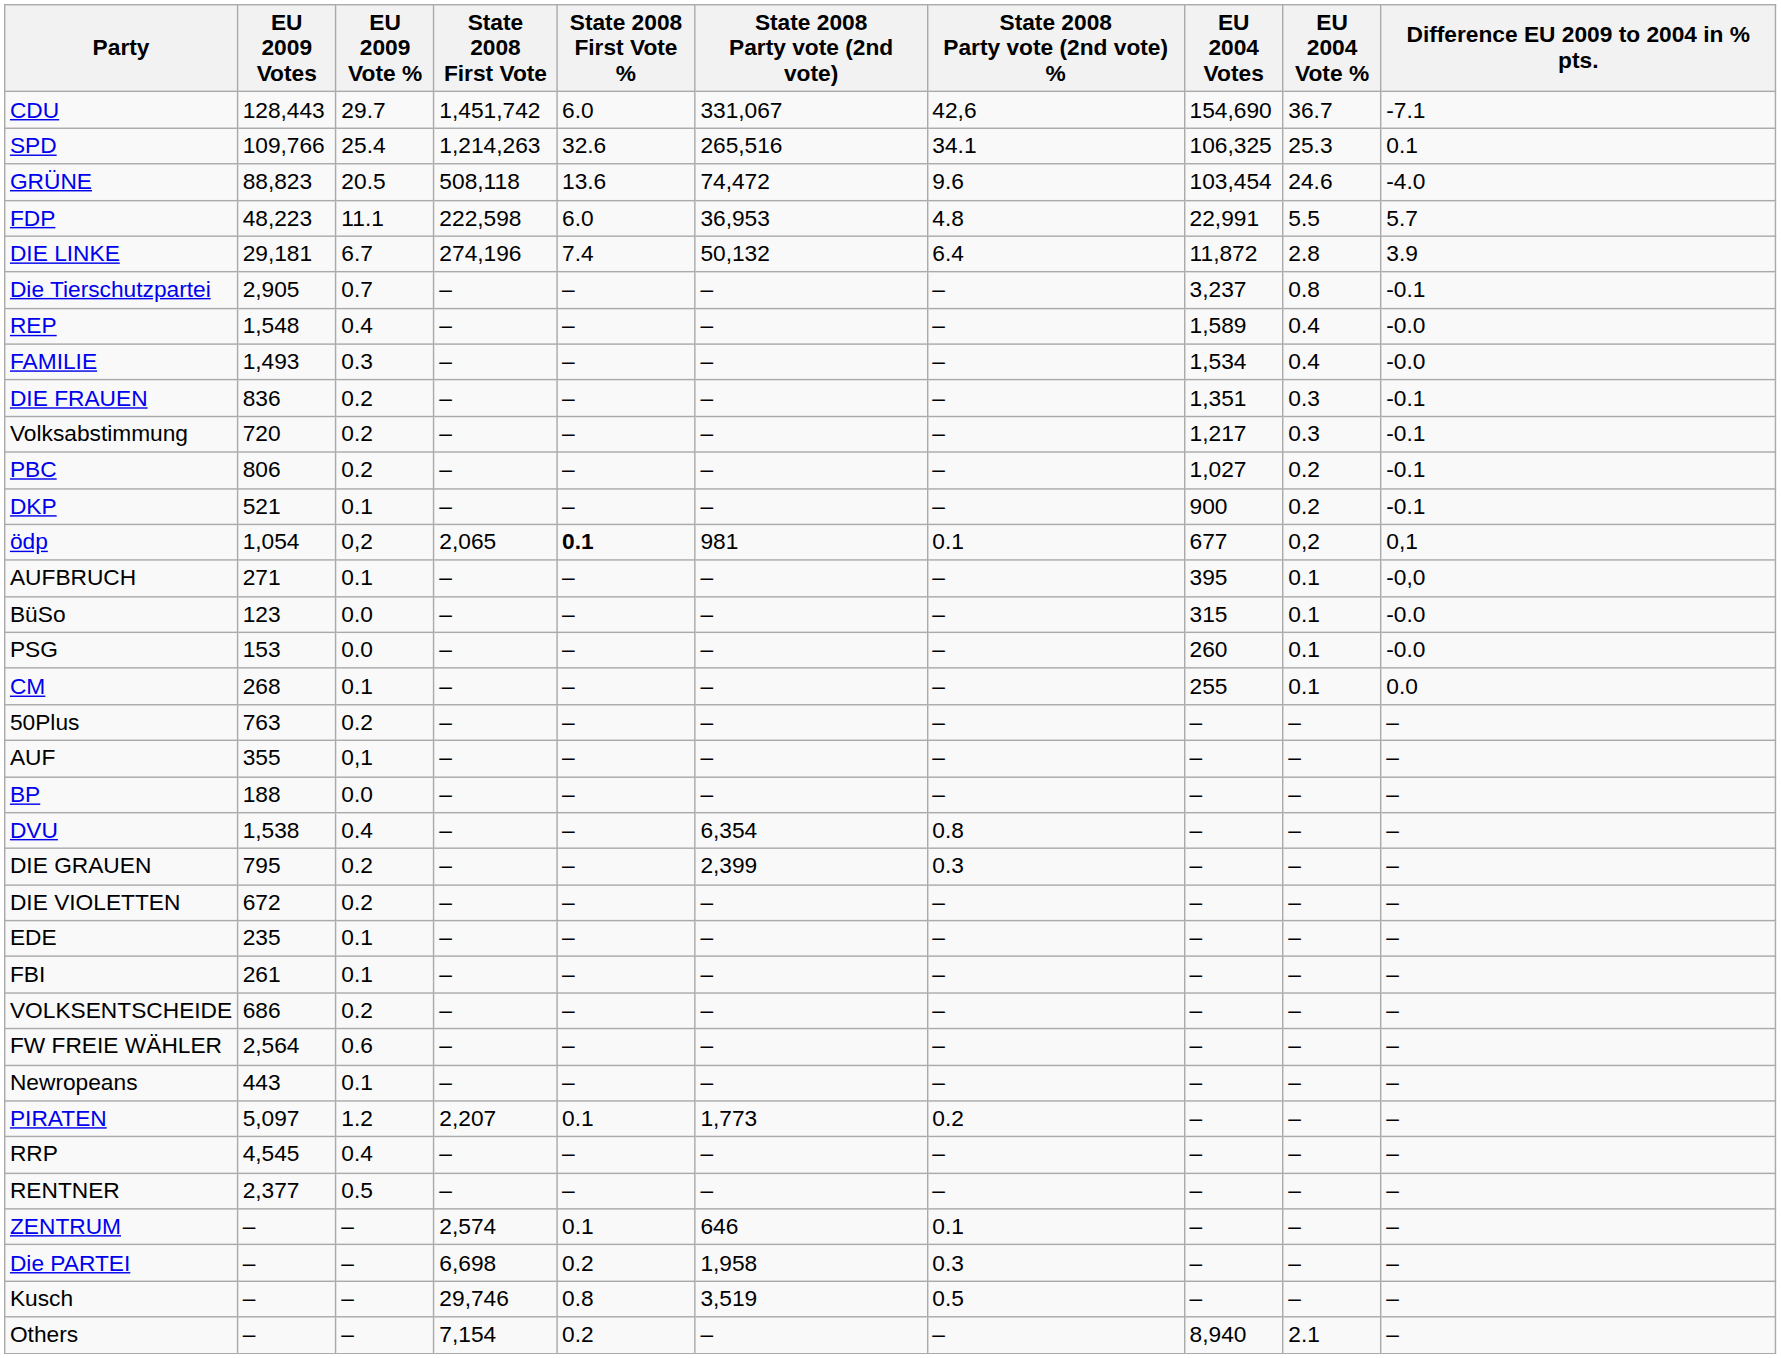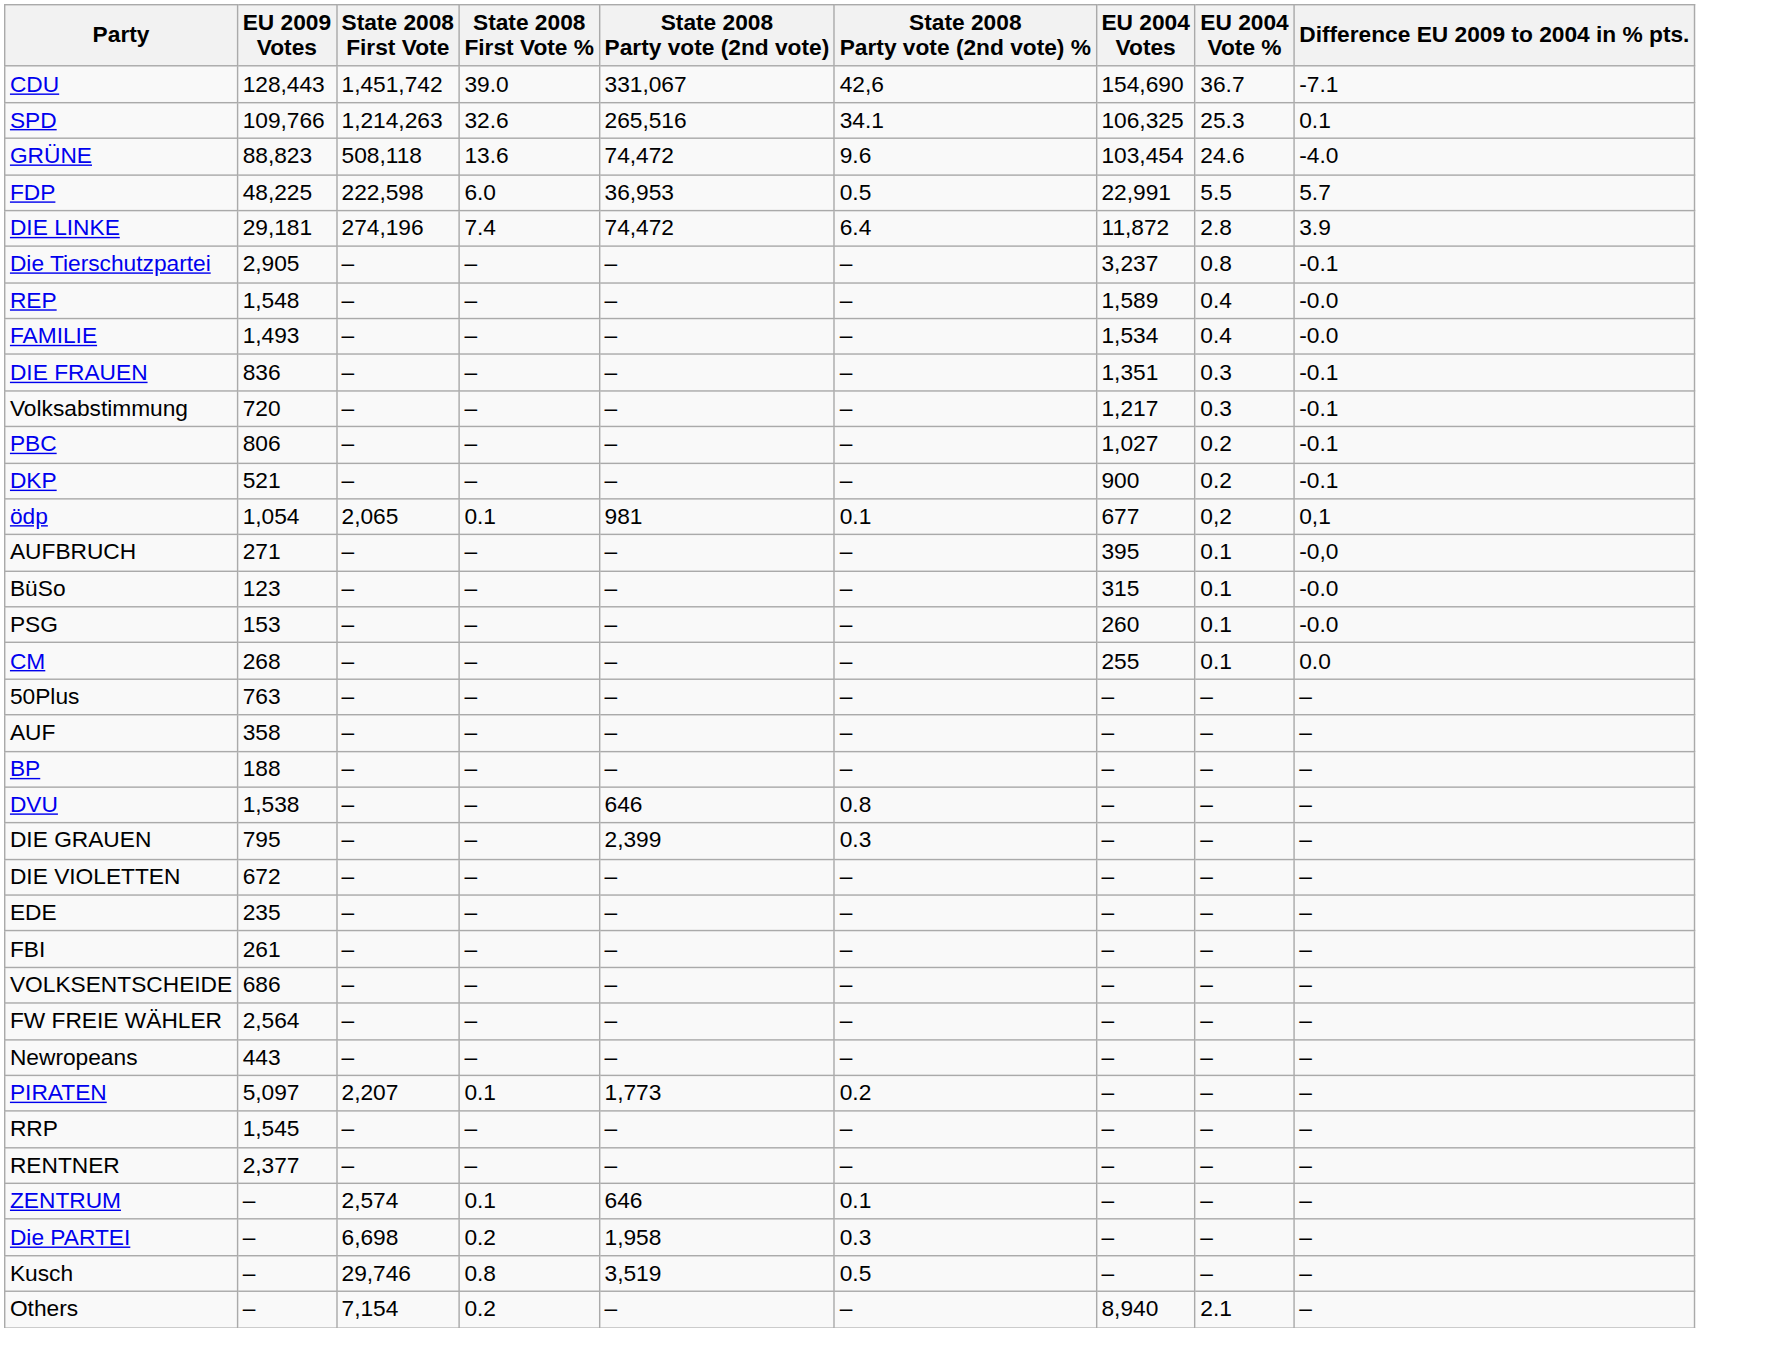- column: EU 2009 Vote % | 29.7 | 25.4 | 20.5 | 11.1 | 6.7 | 0.7 | 0.4 | 0.3 | 0.2 | 0.2 | 0.2 | 0.1 | 0,2 | 0.1 | 0.0 | 0.0 | 0.1 | 0.2 | 0,1 | 0.0 | 0.4 | 0.2 | 0.2 | 0.1 | 0.1 | 0.2 | 0.6 | 0.1 | 1.2 | 0.4 | 0.5 | – | – | – | –
CDU | State 2008 First Vote %: 6.0 -> 39.0
FDP | EU 2009 Votes: 48,223 -> 48,225
FDP | State 2008 Party vote (2nd vote) %: 4.8 -> 0.5
DIE LINKE | State 2008 Party vote (2nd vote): 50,132 -> 74,472
ödp | State 2008 First Vote %: bold -> normal
AUF | EU 2009 Votes: 355 -> 358
DVU | State 2008 Party vote (2nd vote): 6,354 -> 646
RRP | EU 2009 Votes: 4,545 -> 1,545
